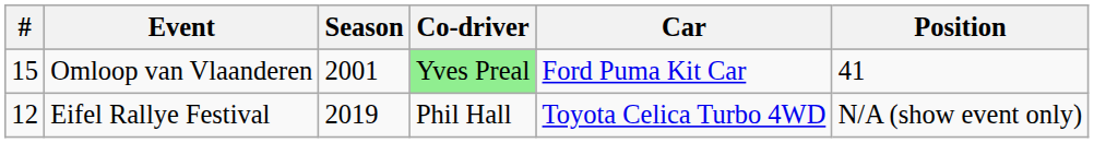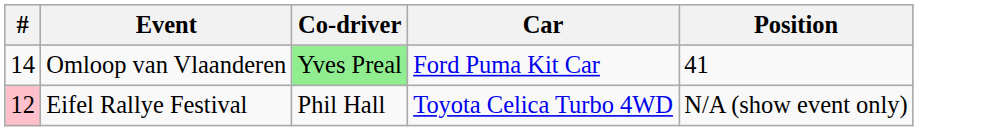- column: Season | 2001 | 2019
Omloop van Vlaanderen | #: 15 -> 14
Eifel Rallye Festival | #: no background -> pink background
